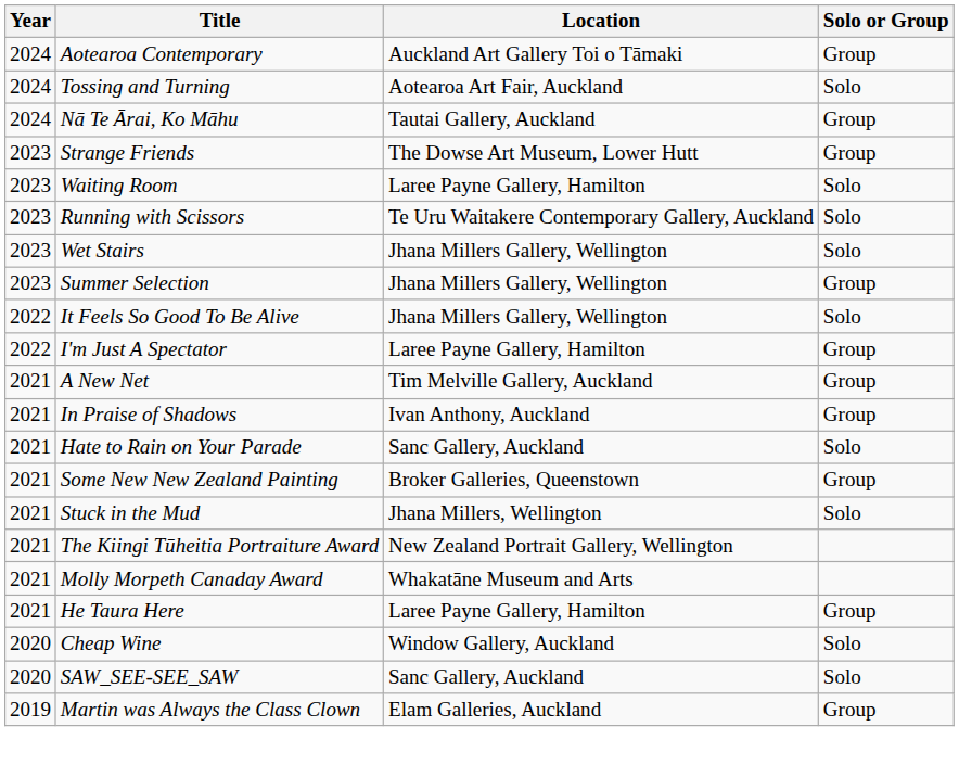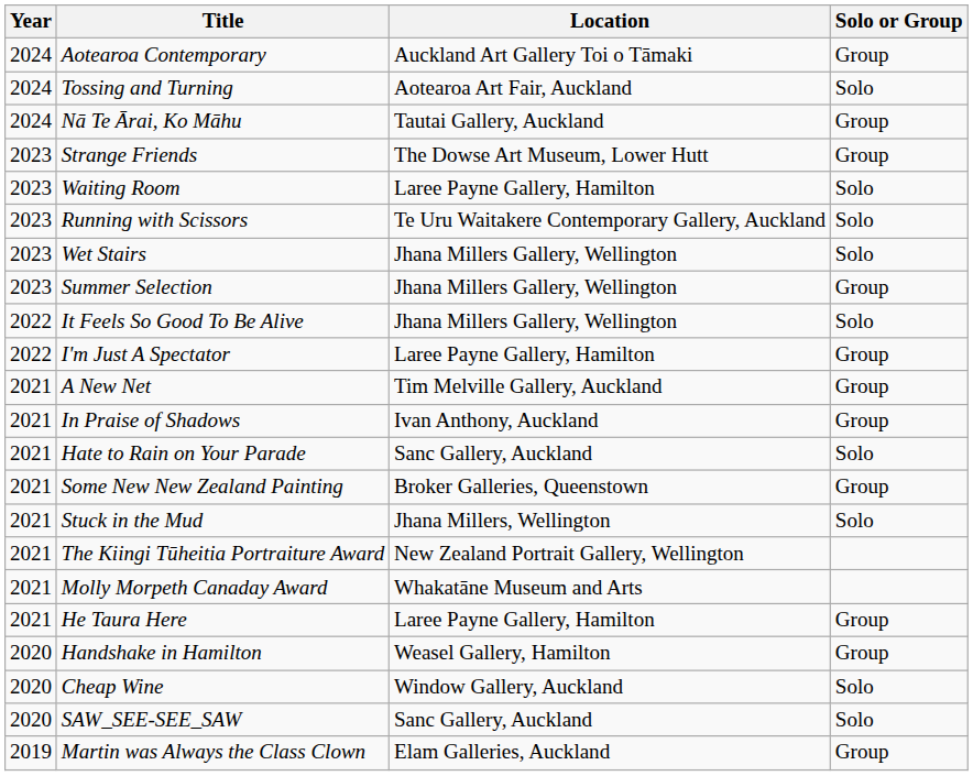+ row: 2020 | Handshake in Hamilton | Weasel Gallery, Hamilton | Group
